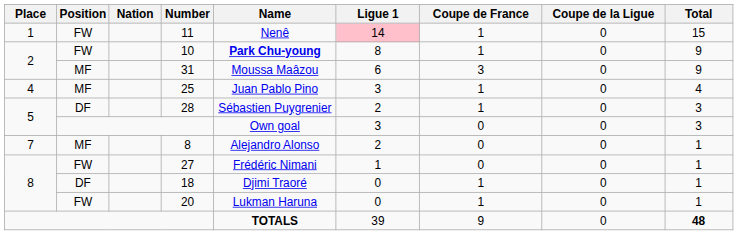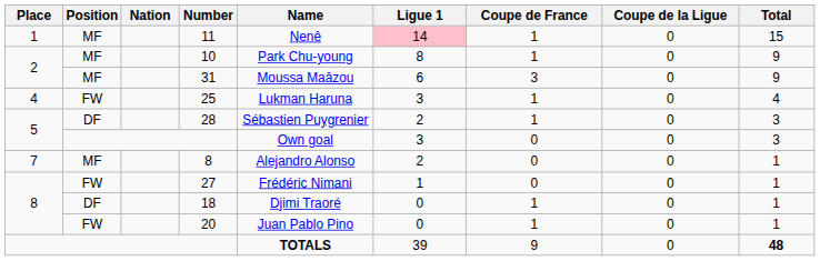11 | Position: FW -> MF
10 | Position: FW -> MF
10 | Name: bold -> normal
25 | Position: MF -> FW
25 | Name: Juan Pablo Pino -> Lukman Haruna
20 | Name: Lukman Haruna -> Juan Pablo Pino
